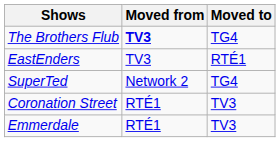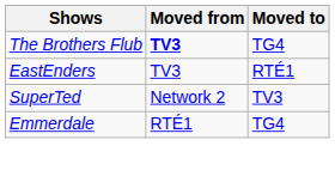SuperTed | Moved to: TG4 -> TV3
- row: Coronation Street | RTÉ1 | TV3
Emmerdale | Moved to: TV3 -> TG4
